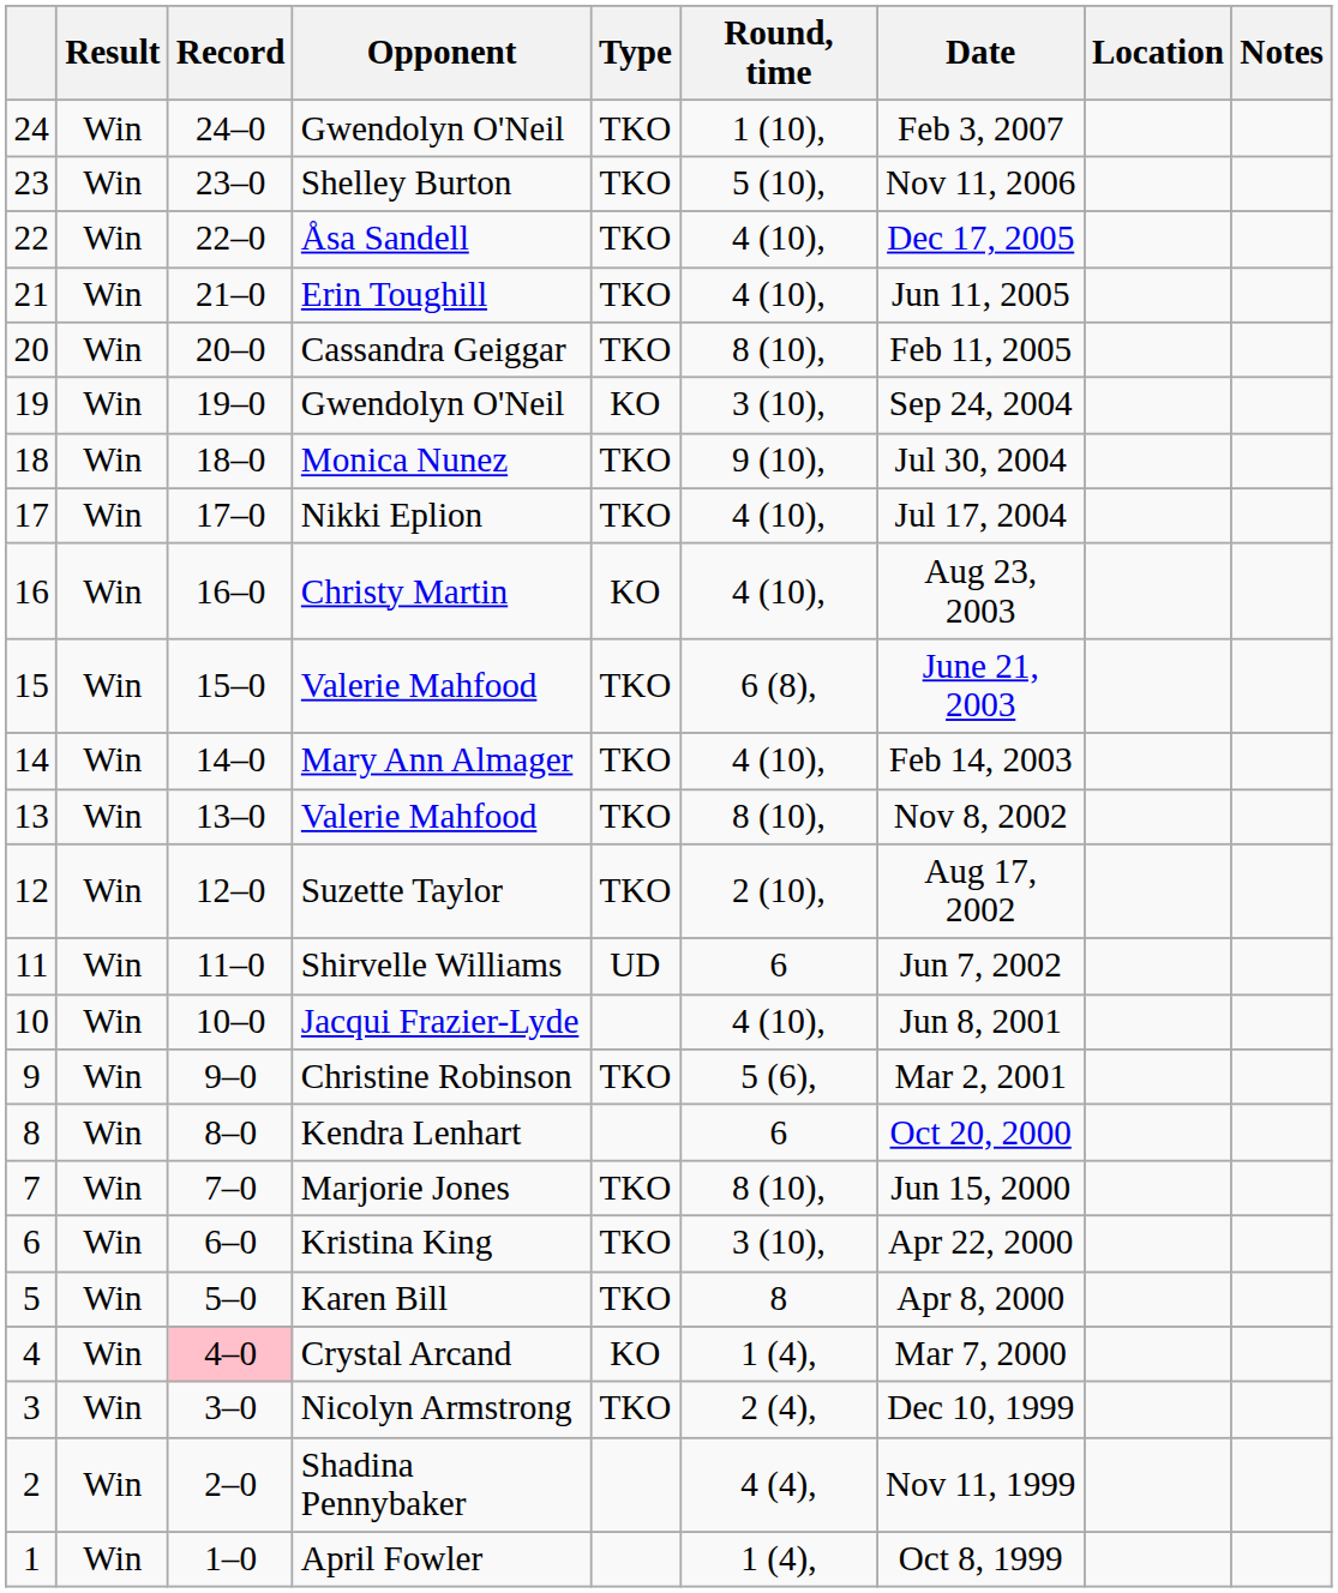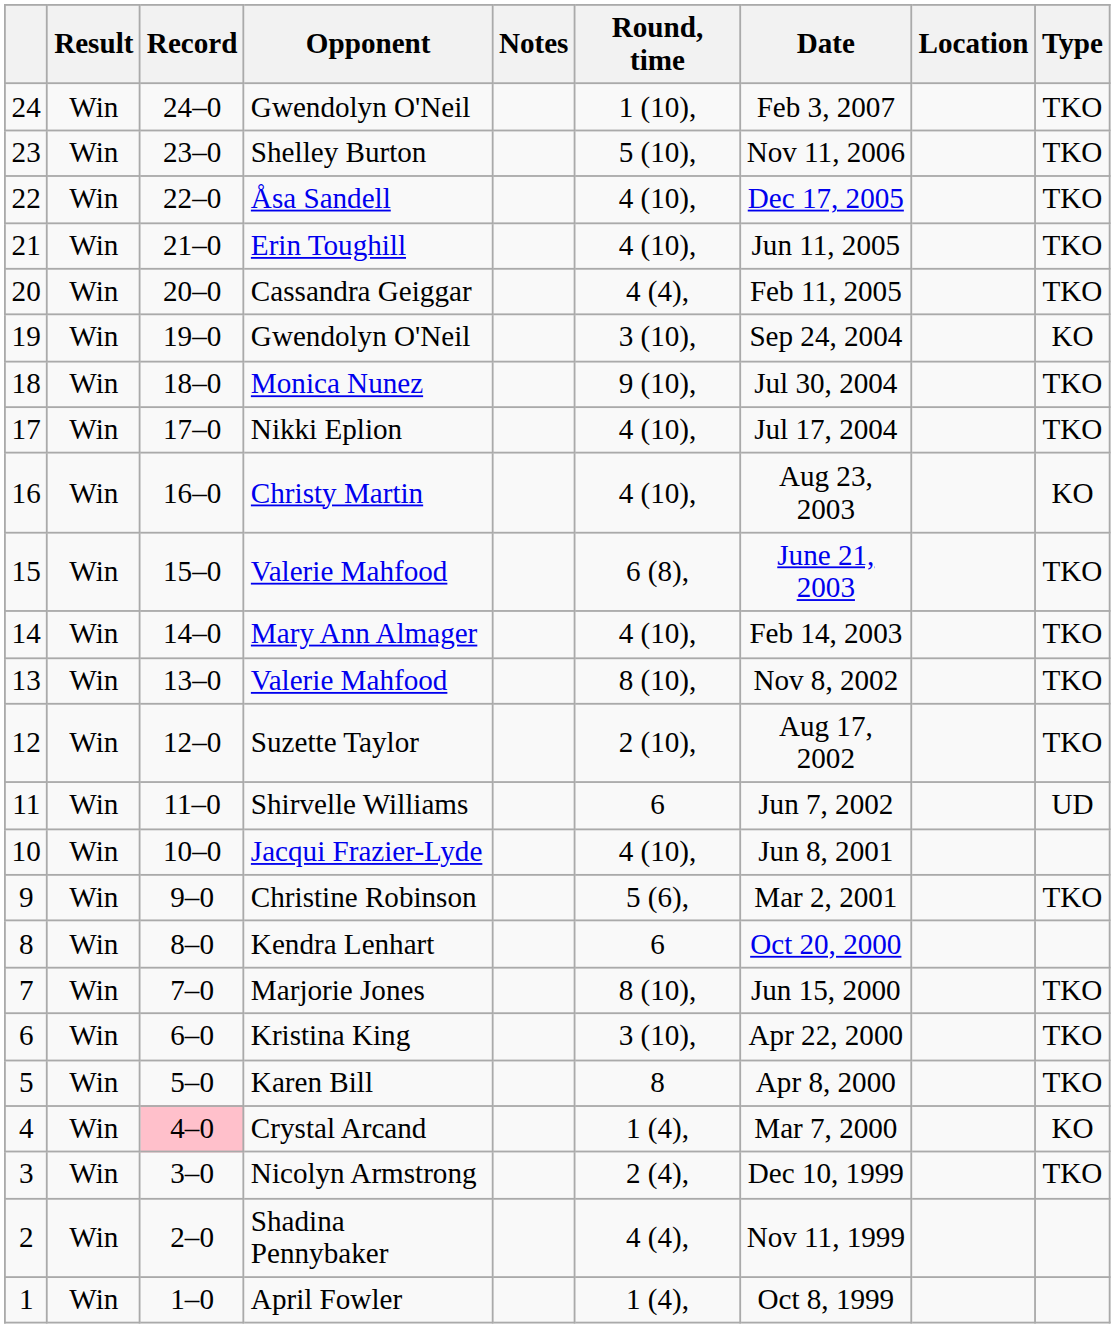columns swapped: Type <-> Notes
Cassandra Geiggar | Round, time: 8 (10), -> 4 (4),
